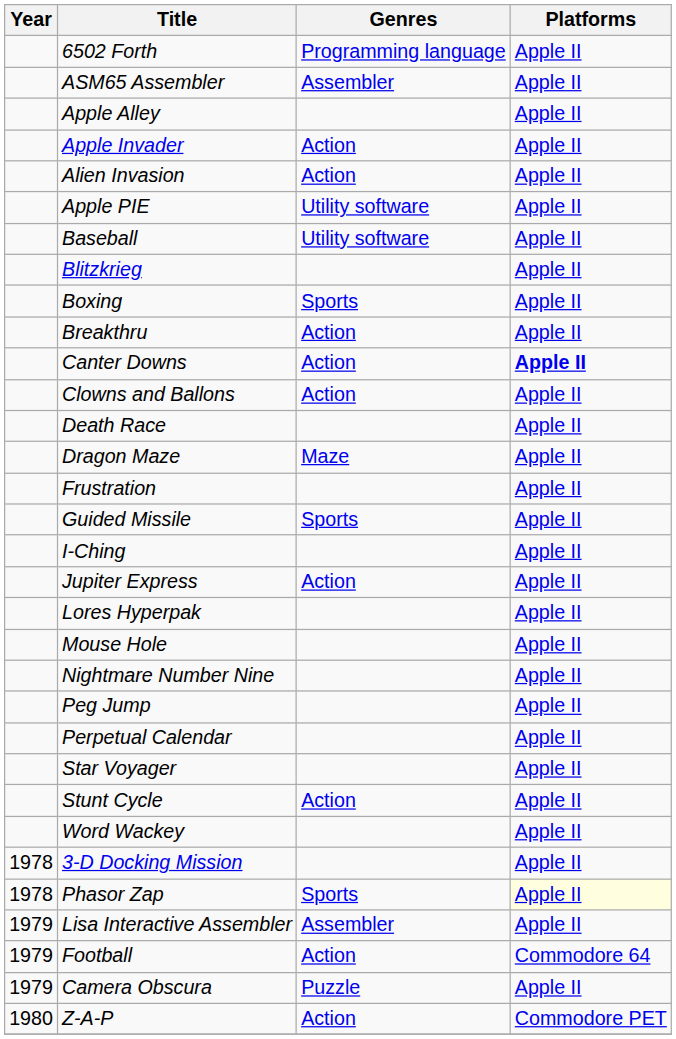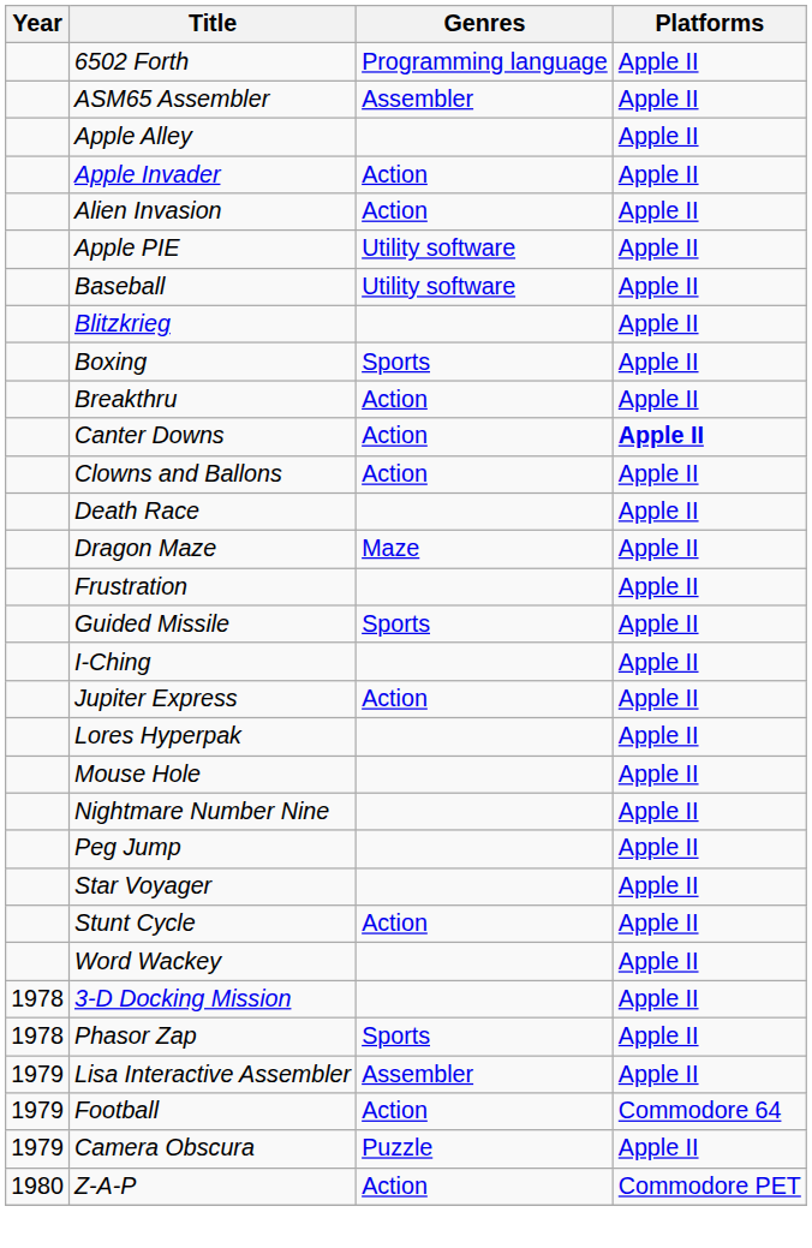- row: Perpetual Calendar | Apple II
Phasor Zap | Platforms: lightyellow background -> no background
